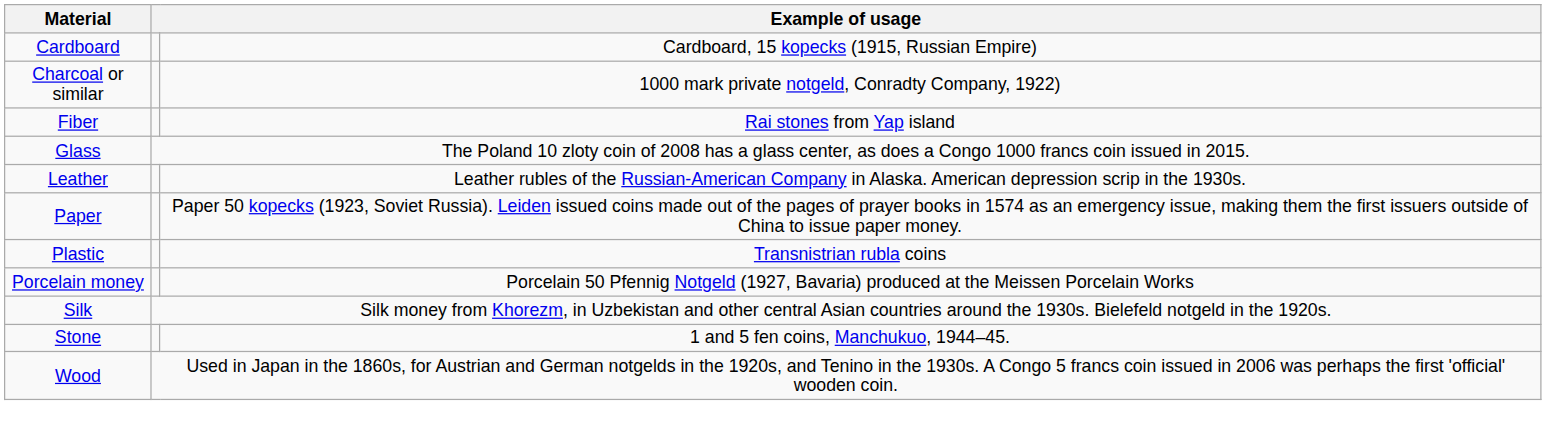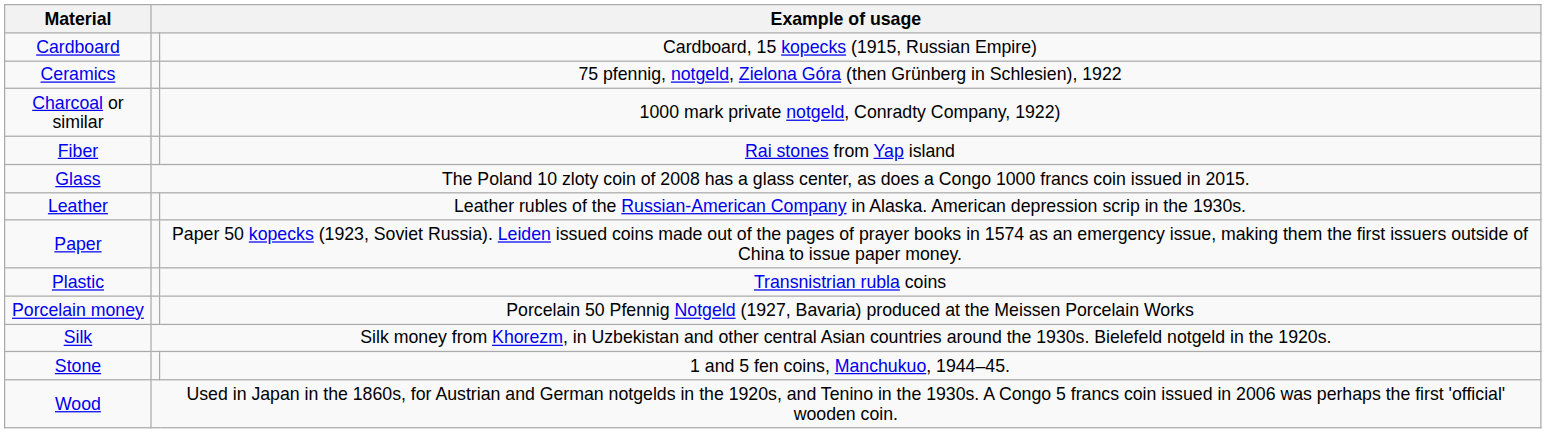+ row: Ceramics | 75 pfennig, notgeld, Zielona Góra (then Grünberg in Schlesien), 1922
